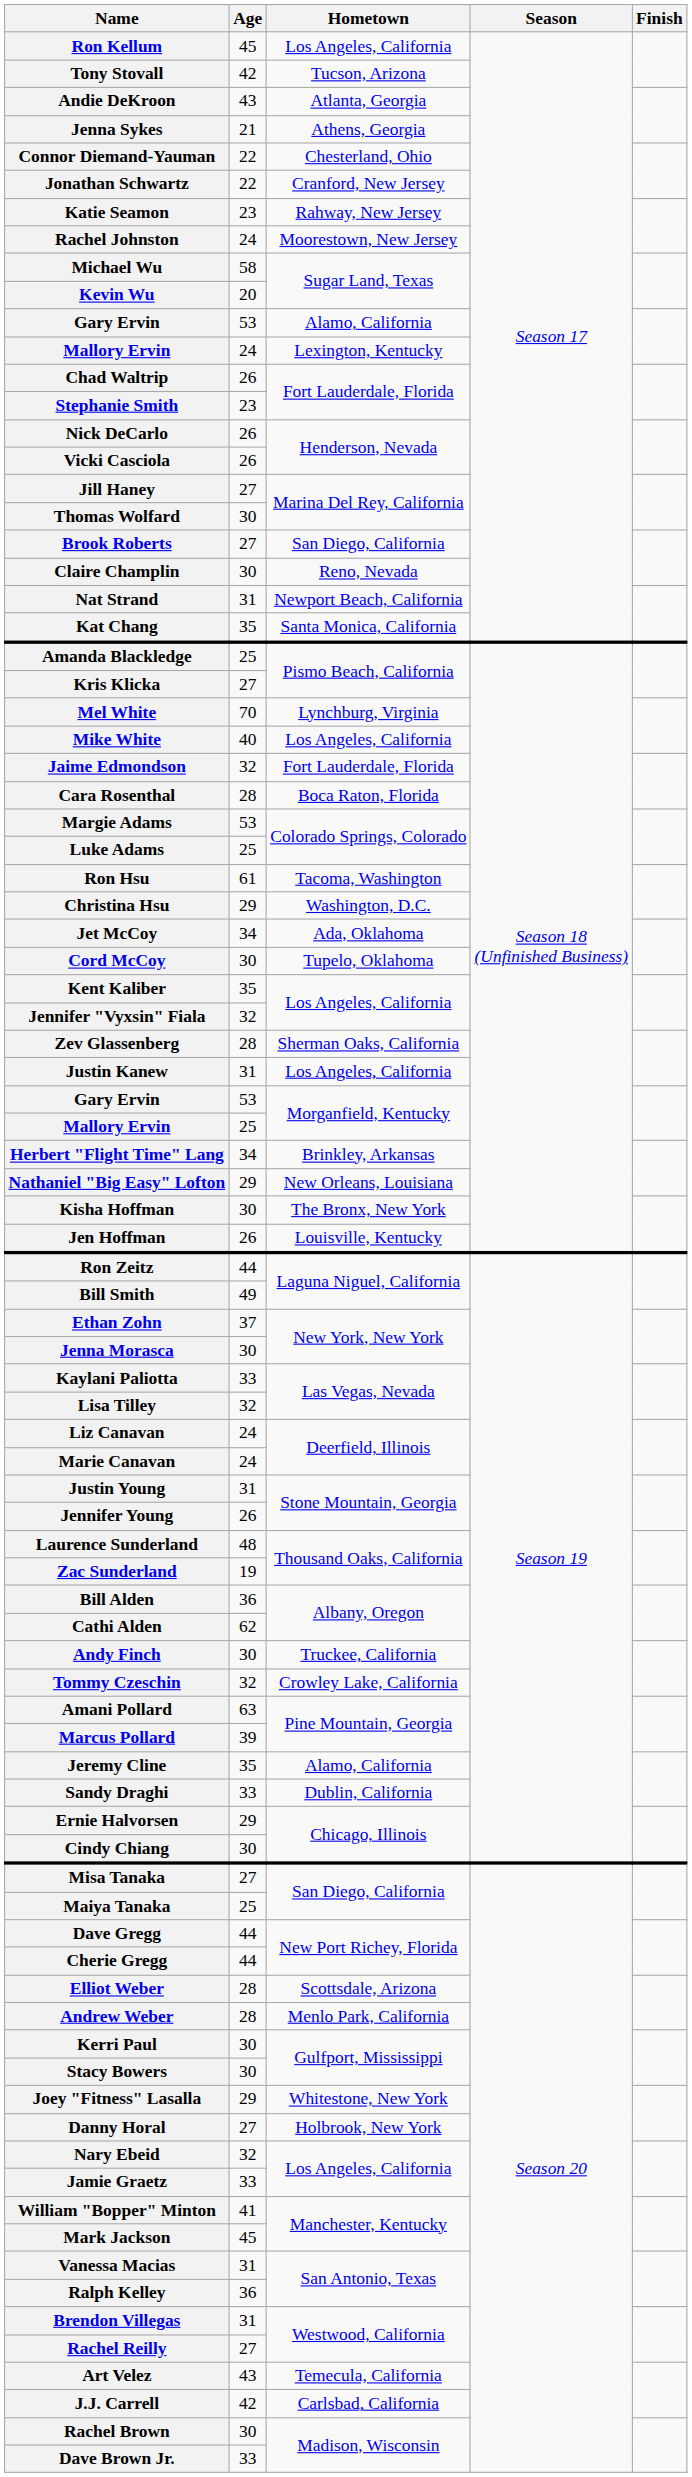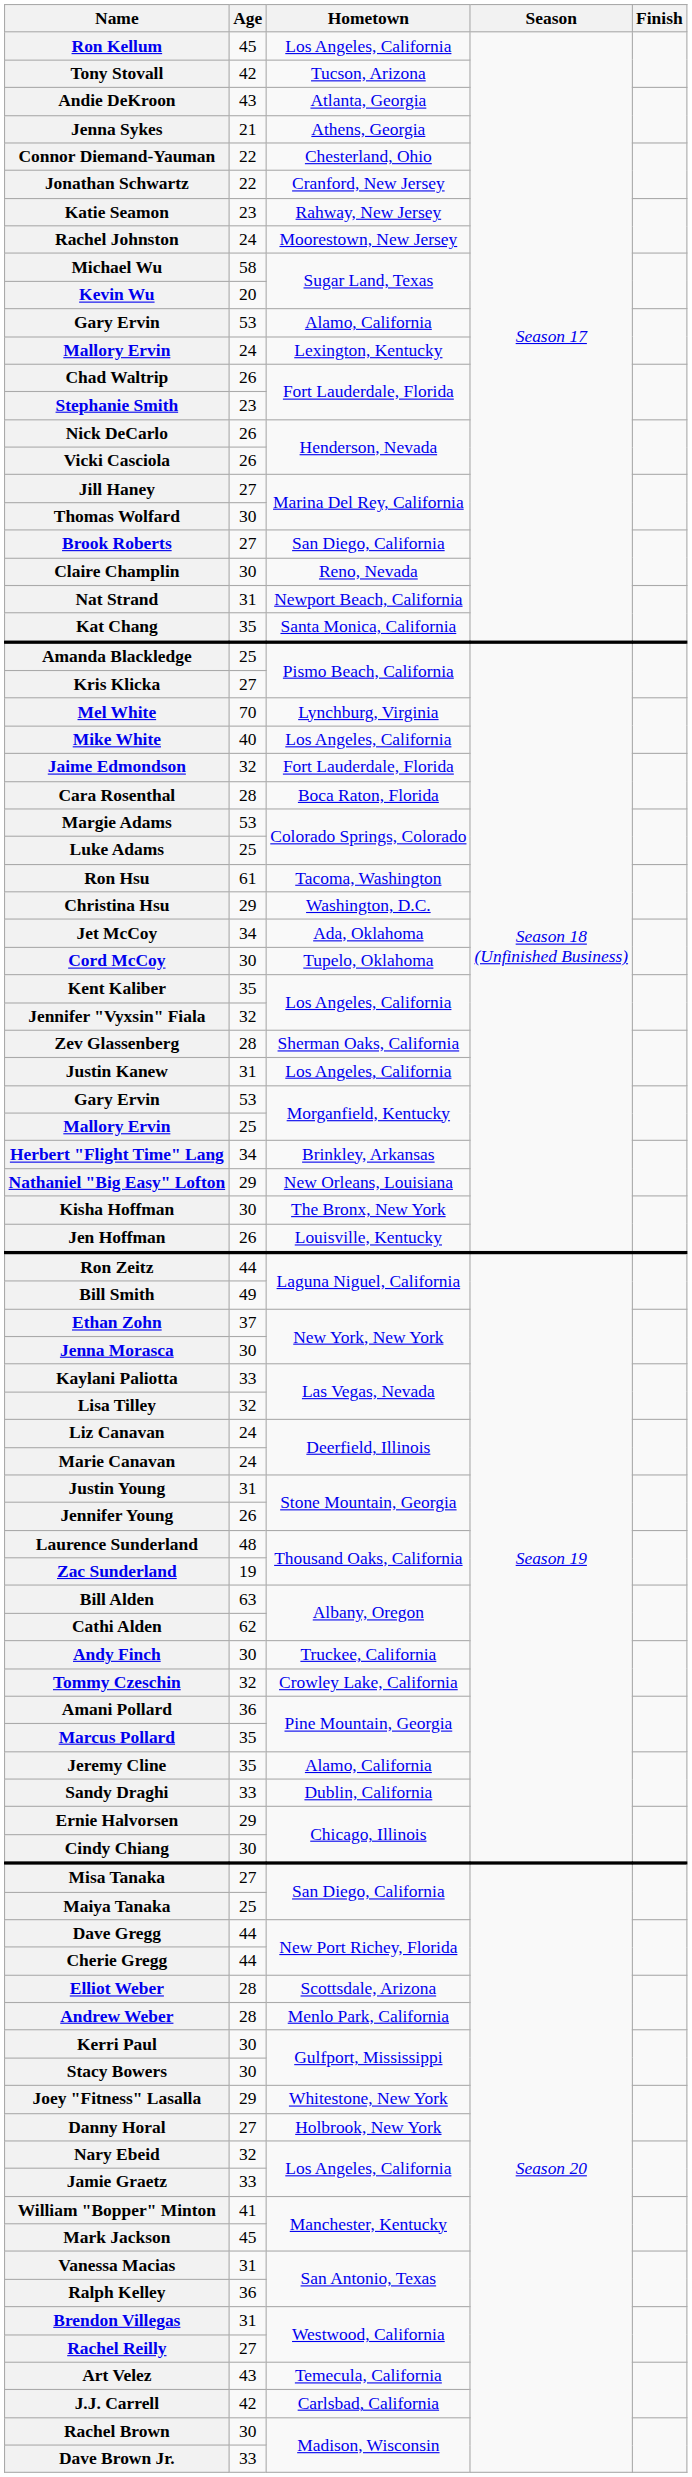Bill Alden | Age: 36 -> 63
Amani Pollard | Age: 63 -> 36
Marcus Pollard | Age: 39 -> 35
